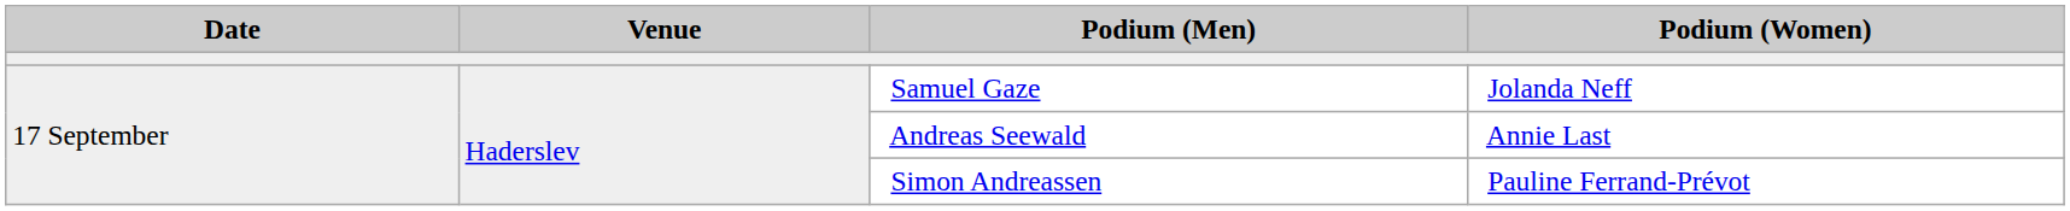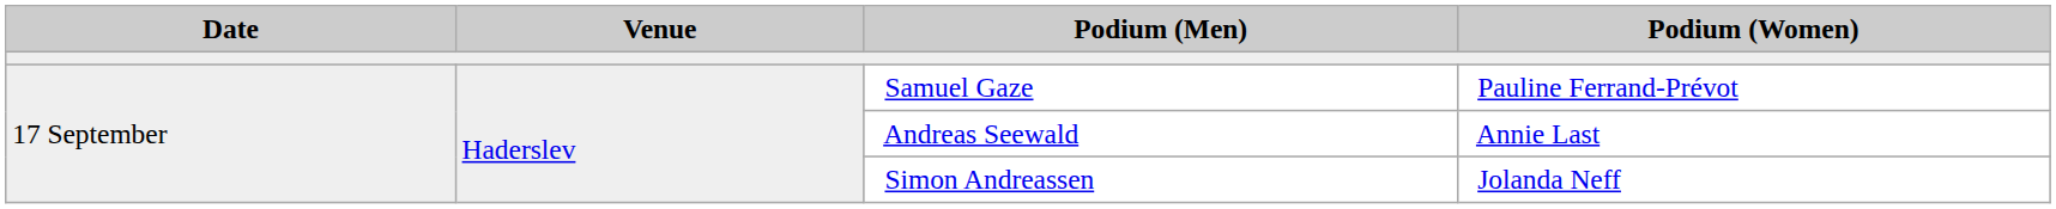Samuel Gaze | Podium (Women): Jolanda Neff -> Pauline Ferrand-Prévot
Simon Andreassen | Podium (Women): Pauline Ferrand-Prévot -> Jolanda Neff
